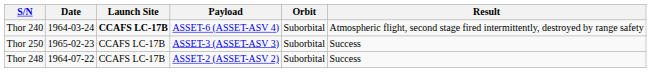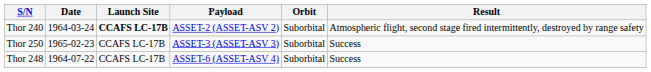Thor 240 | Payload: ASSET-6 (ASSET-ASV 4) -> ASSET-2 (ASSET-ASV 2)
Thor 248 | Payload: ASSET-2 (ASSET-ASV 2) -> ASSET-6 (ASSET-ASV 4)
